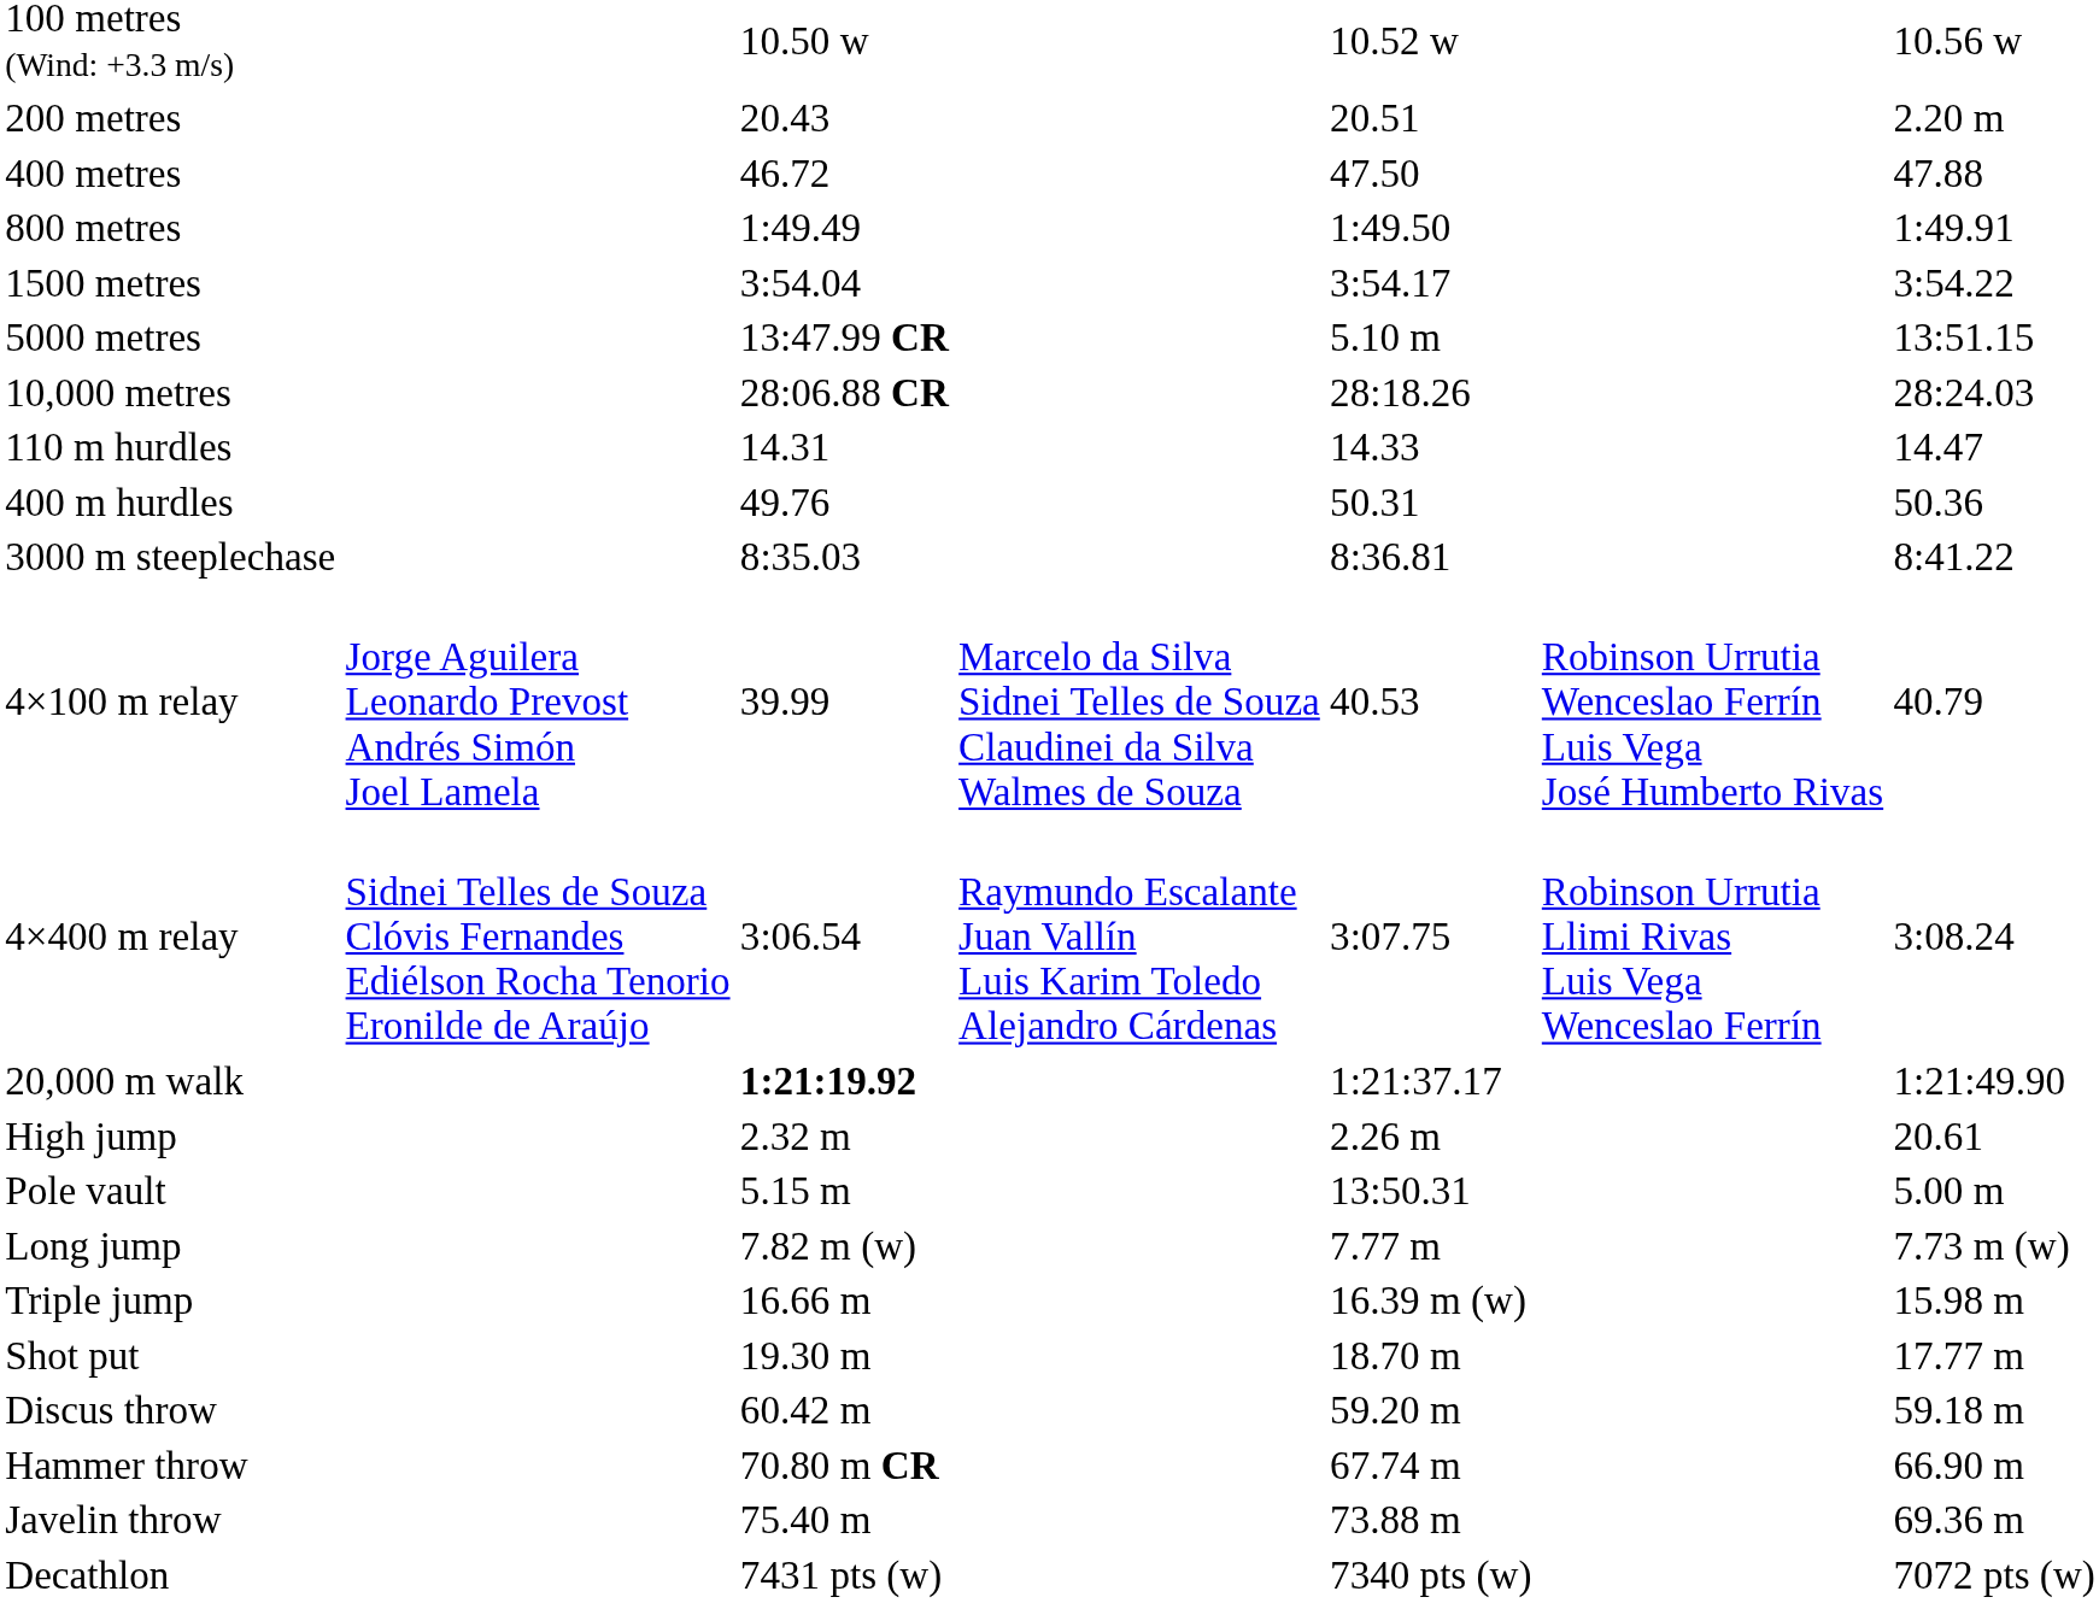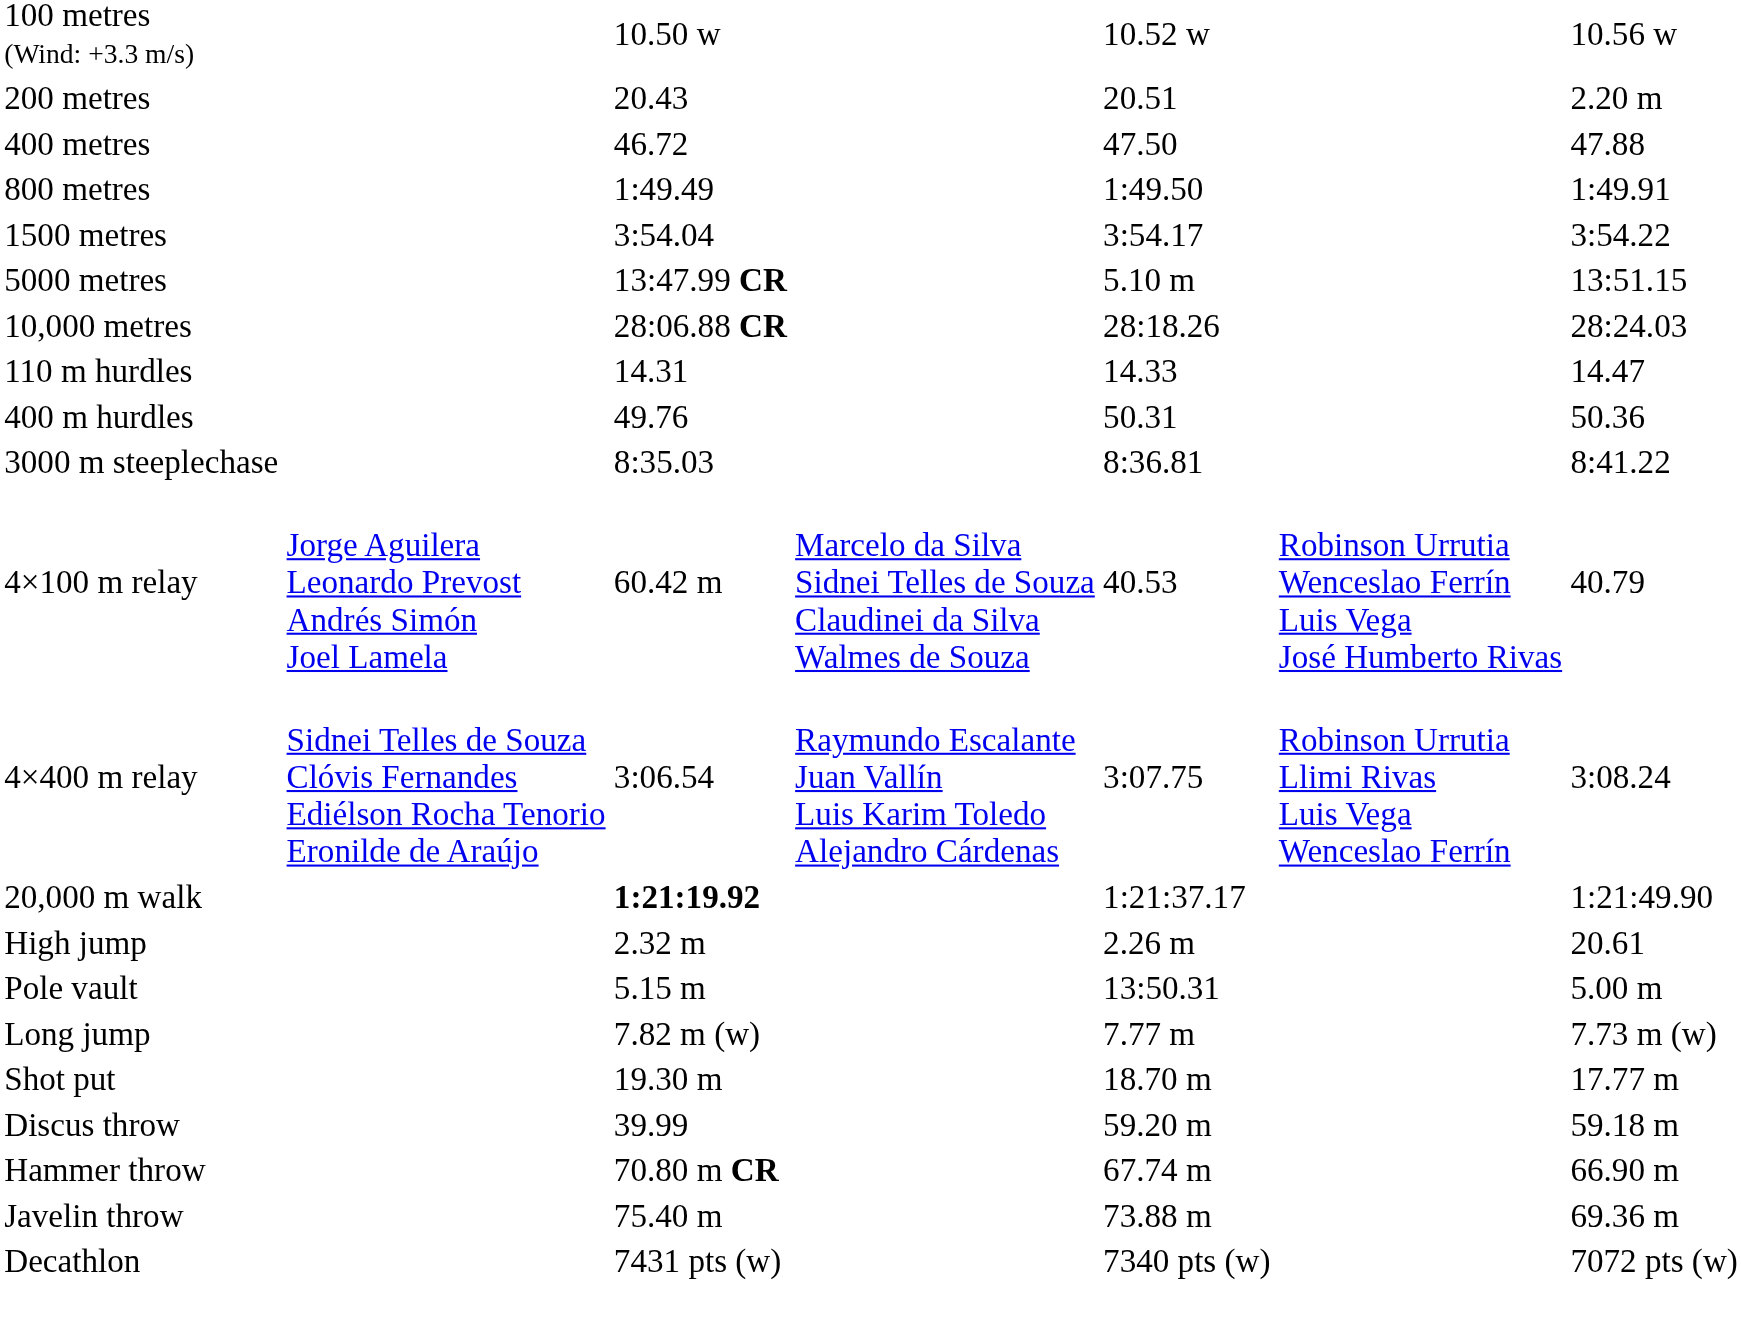4×100 m relay | column 3: 39.99 -> 60.42 m
- row: Triple jump | 16.66 m | 16.39 m (w) | 15.98 m
Discus throw | column 3: 60.42 m -> 39.99
